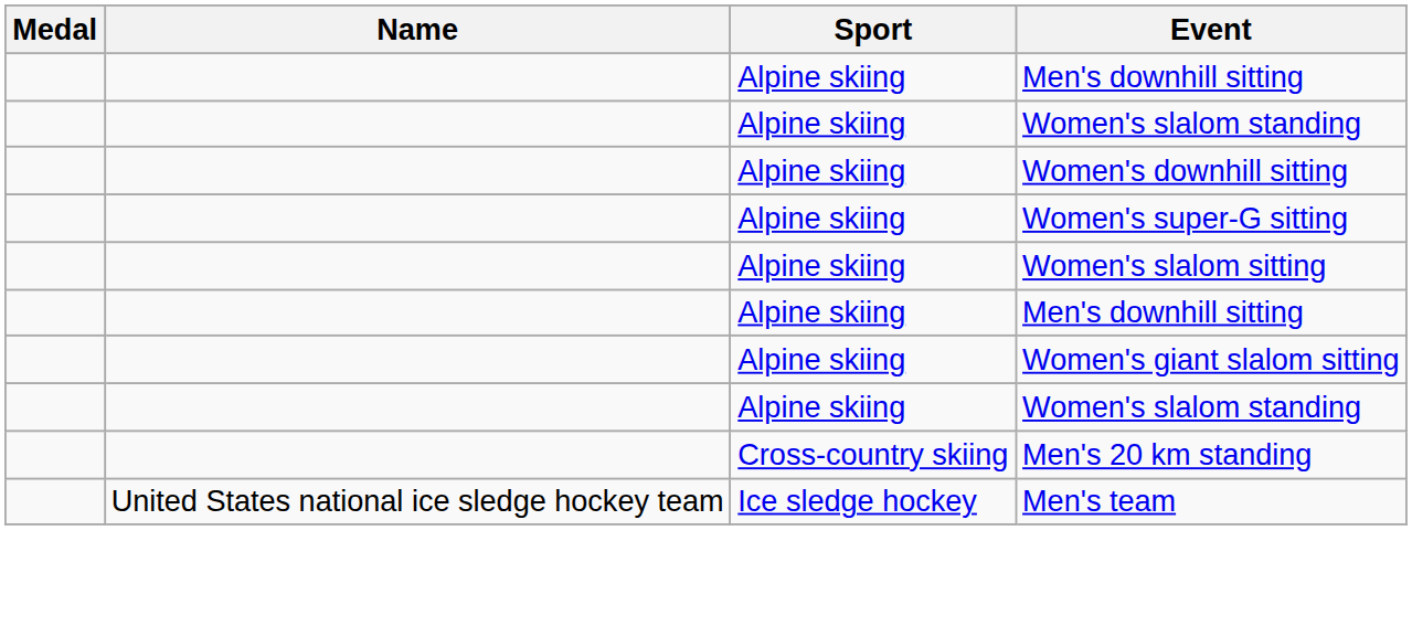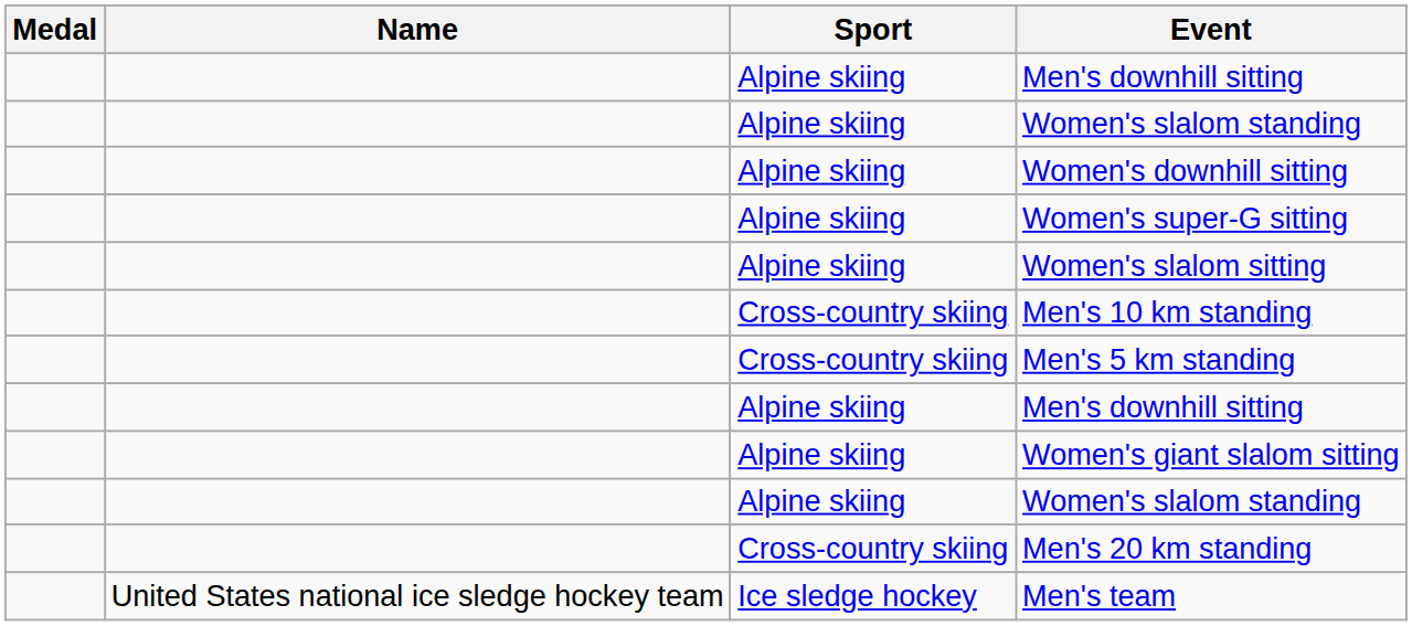+ row: Cross-country skiing | Men's 10 km standing
+ row: Cross-country skiing | Men's 5 km standing
